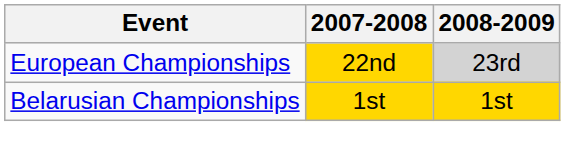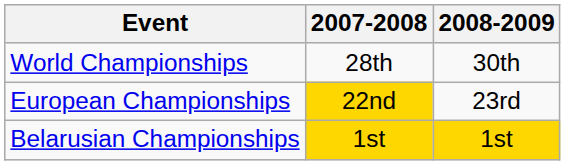+ row: World Championships | 28th | 30th
European Championships | 2008-2009: lightgrey background -> no background
